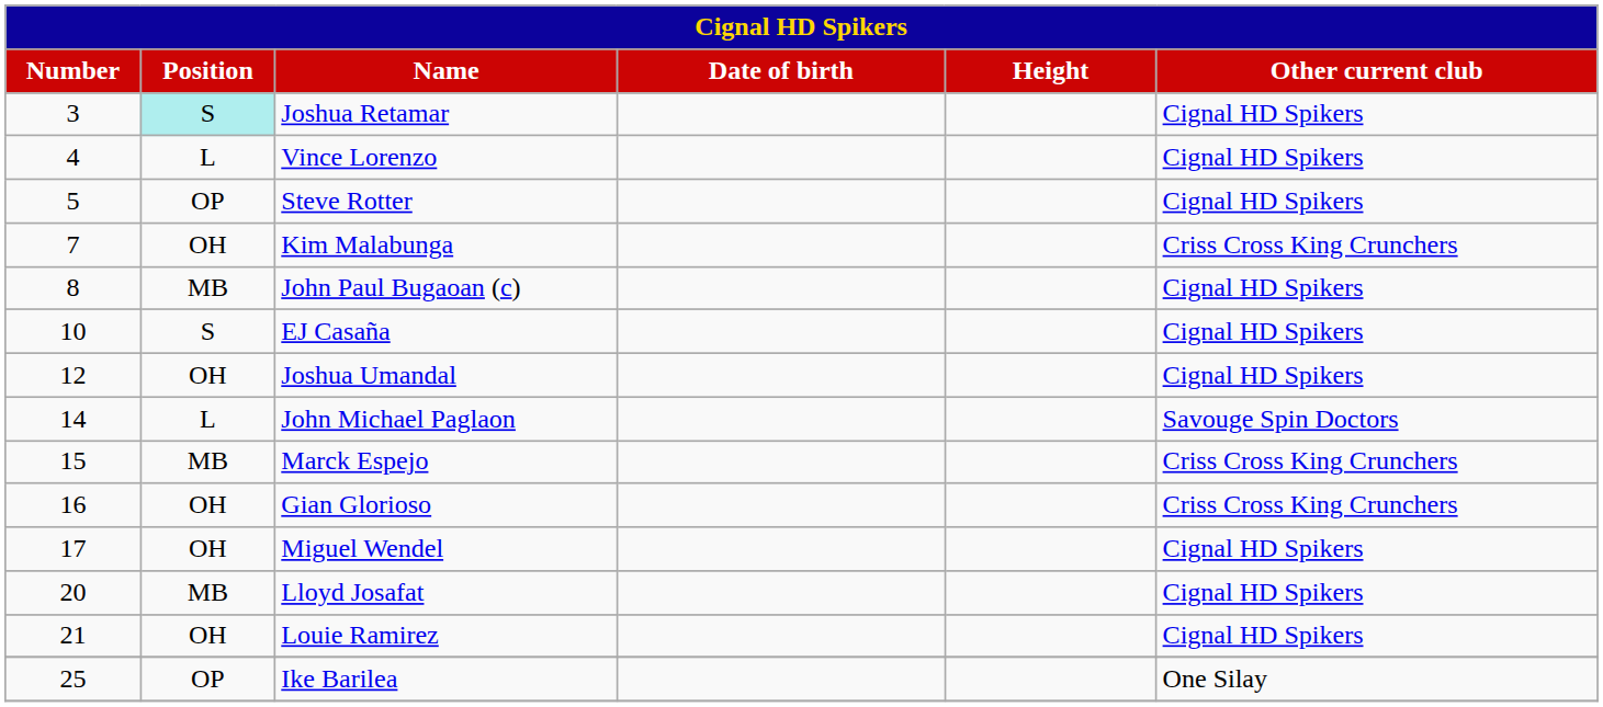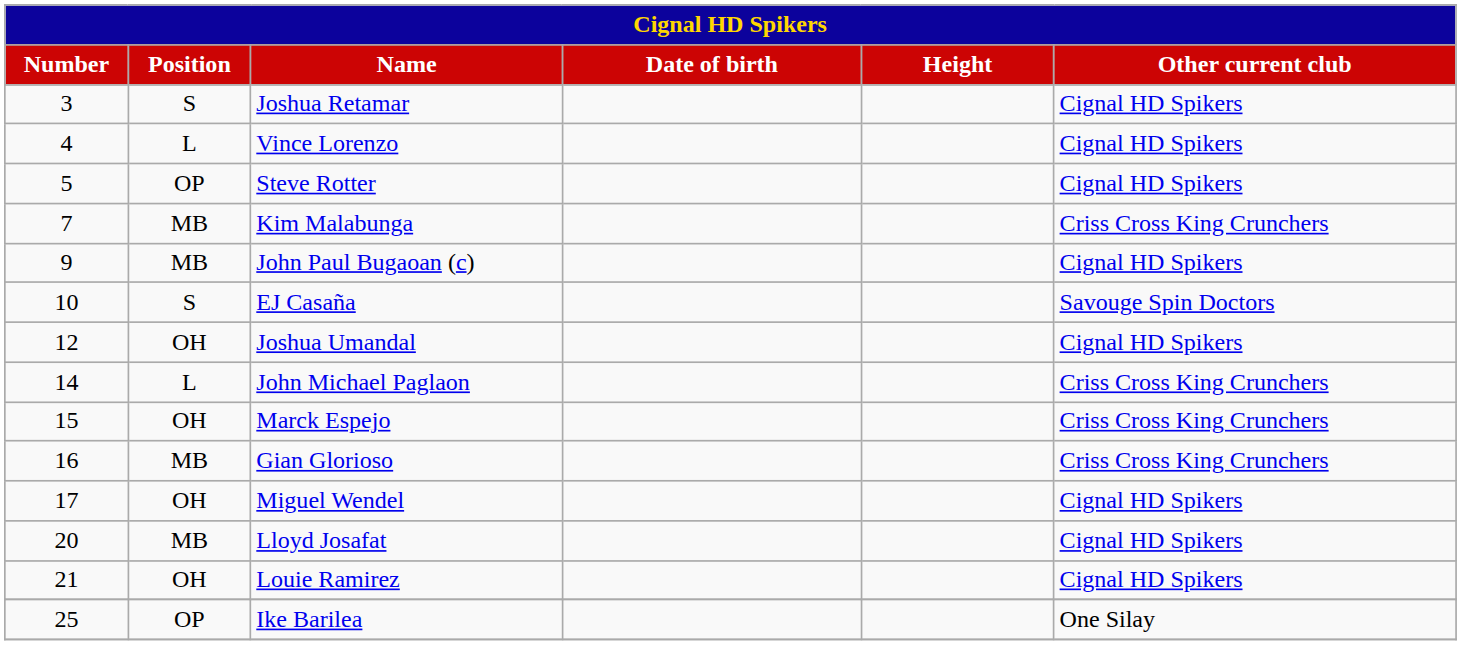Joshua Retamar | Position: paleturquoise background -> no background
Kim Malabunga | Position: OH -> MB
John Paul Bugaoan (c) | Number: 8 -> 9
EJ Casaña | Other current club: Cignal HD Spikers -> Savouge Spin Doctors
John Michael Paglaon | Other current club: Savouge Spin Doctors -> Criss Cross King Crunchers
Marck Espejo | Position: MB -> OH
Gian Glorioso | Position: OH -> MB
